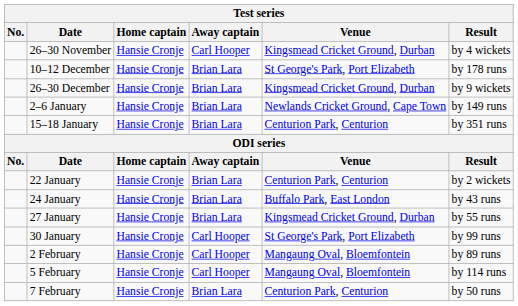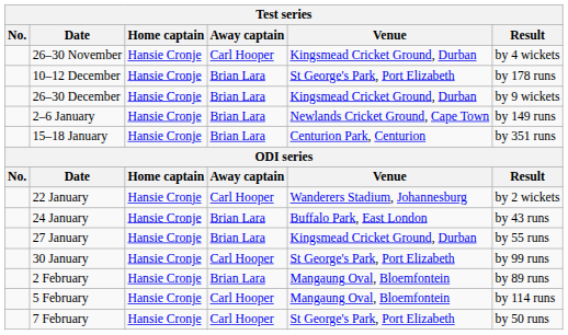22 January | Away captain: Brian Lara -> Carl Hooper
22 January | Venue: Centurion Park, Centurion -> Wanderers Stadium, Johannesburg
2 February | Away captain: Carl Hooper -> Brian Lara
7 February | Away captain: Brian Lara -> Carl Hooper
7 February | Venue: Centurion Park, Centurion -> St George's Park, Port Elizabeth
